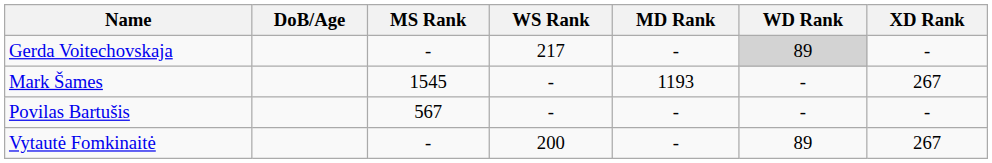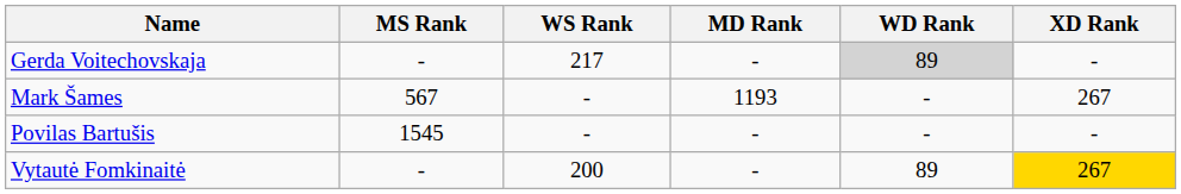- column: DoB/Age
Mark Šames | MS Rank: 1545 -> 567
Povilas Bartušis | MS Rank: 567 -> 1545
Vytautė Fomkinaitė | XD Rank: no background -> gold background
